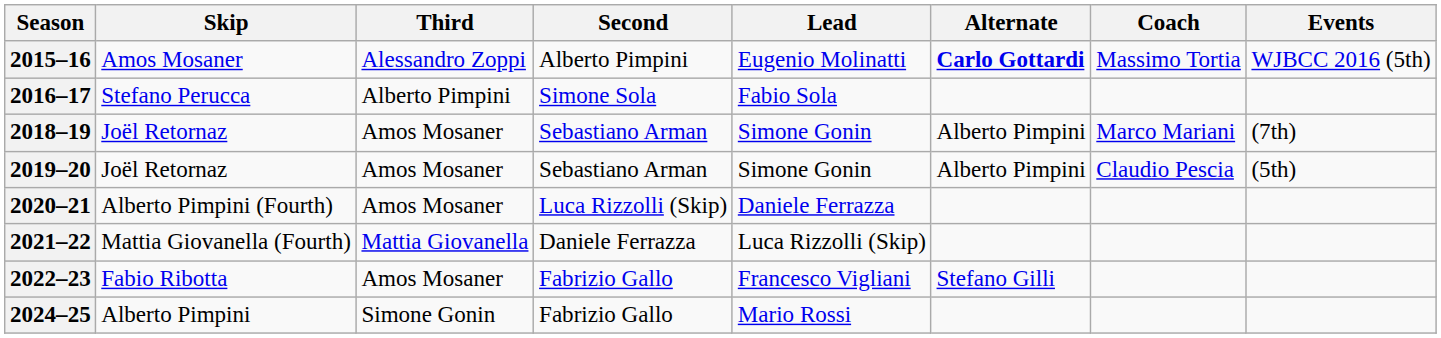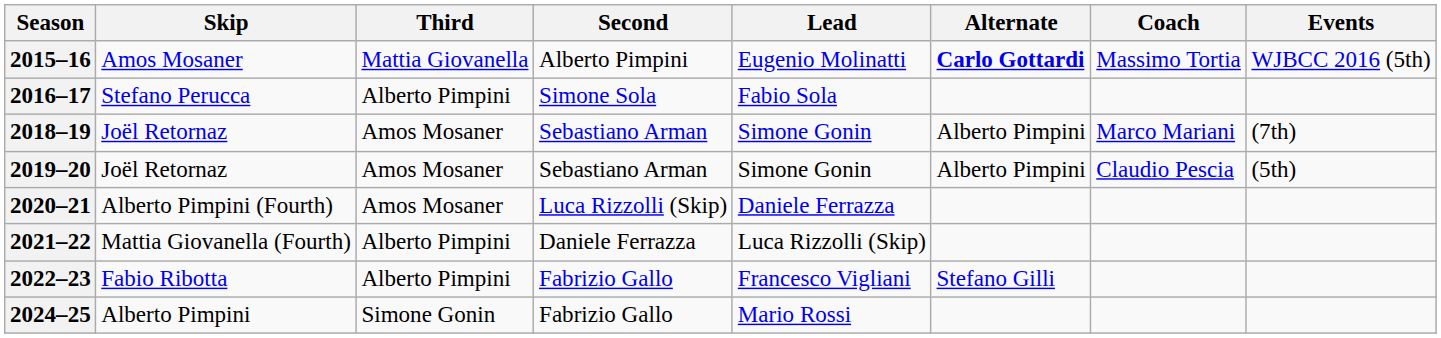2015–16 | Third: Alessandro Zoppi -> Mattia Giovanella
2021–22 | Third: Mattia Giovanella -> Alberto Pimpini
2022–23 | Third: Amos Mosaner -> Alberto Pimpini
